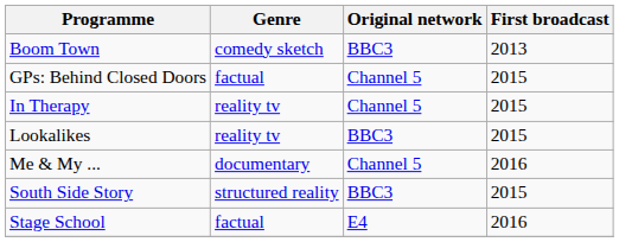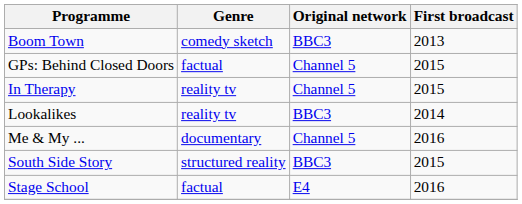Lookalikes | First broadcast: 2015 -> 2014
